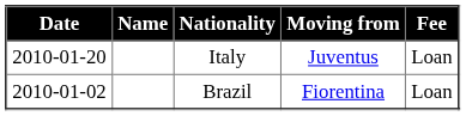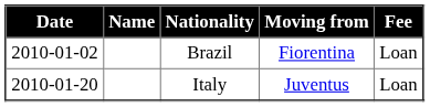rows swapped: Brazil <-> Italy
